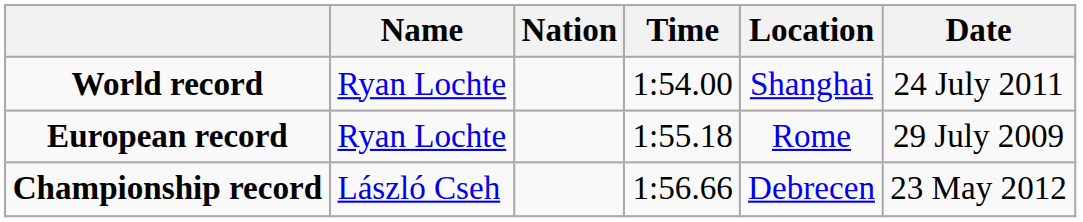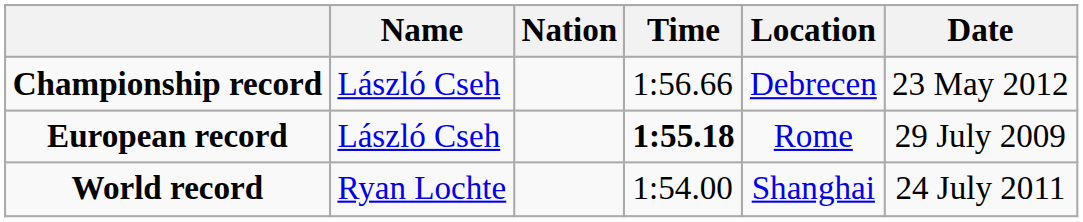rows swapped: World record <-> Championship record
European record | Name: Ryan Lochte -> László Cseh
European record | Time: normal -> bold
